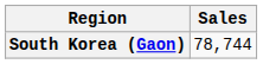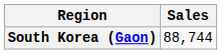South Korea (Gaon) | Sales: 78,744 -> 88,744
